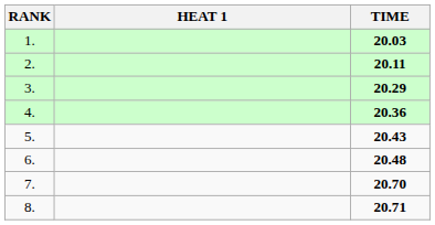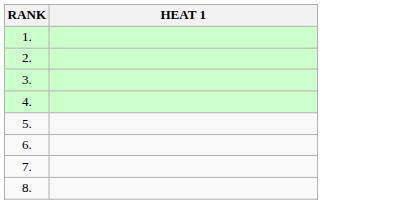- column: TIME | 20.03 | 20.11 | 20.29 | 20.36 | 20.43 | 20.48 | 20.70 | 20.71
